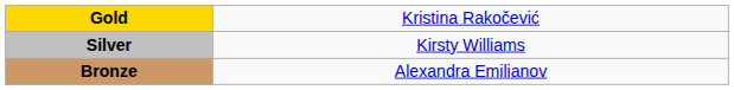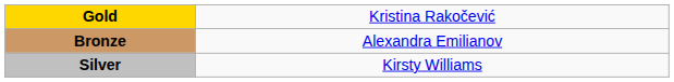rows swapped: Silver <-> Bronze
